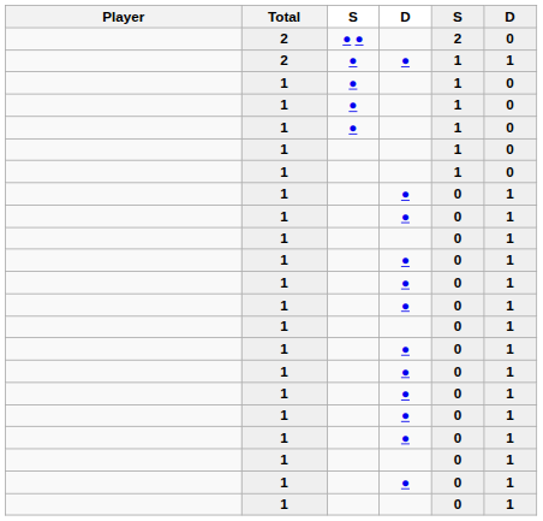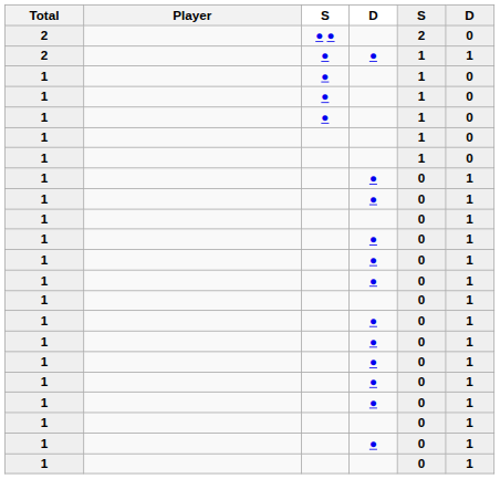columns swapped: Total <-> Player
